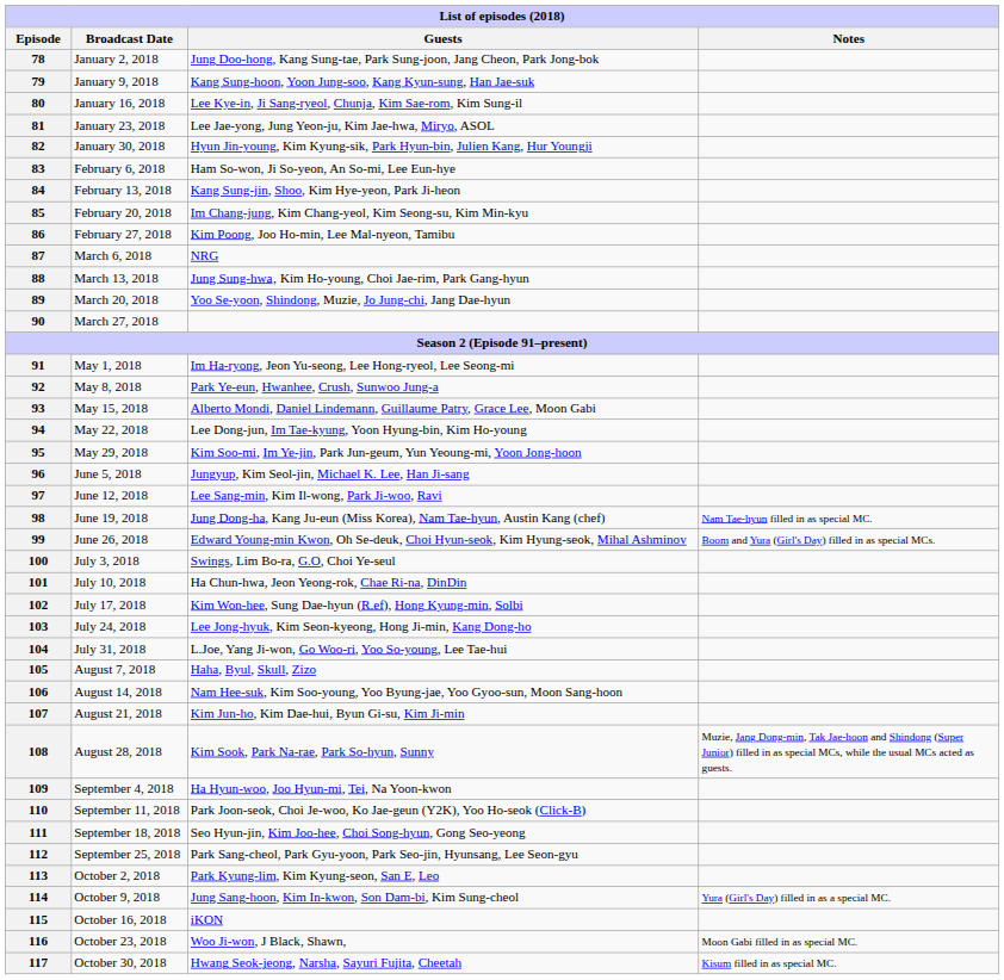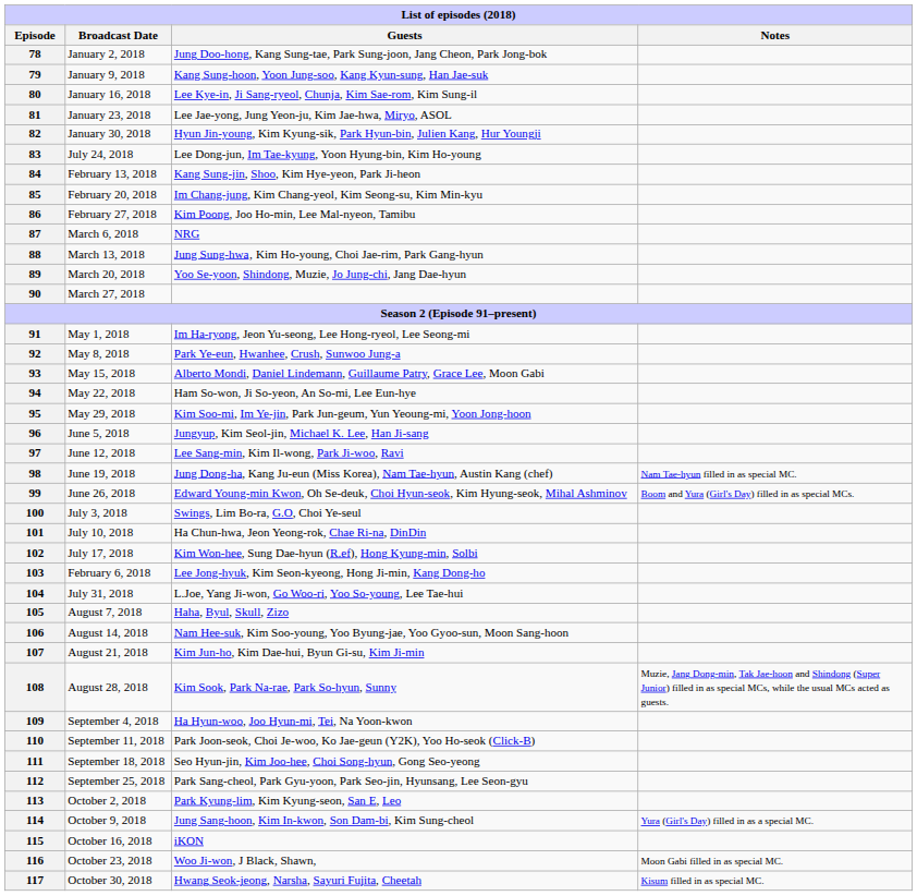83 | Broadcast Date: February 6, 2018 -> July 24, 2018
83 | Guests: Ham So-won, Ji So-yeon, An So-mi, Lee Eun-hye -> Lee Dong-jun, Im Tae-kyung, Yoon Hyung-bin, Kim Ho-young
94 | Guests: Lee Dong-jun, Im Tae-kyung, Yoon Hyung-bin, Kim Ho-young -> Ham So-won, Ji So-yeon, An So-mi, Lee Eun-hye
103 | Broadcast Date: July 24, 2018 -> February 6, 2018
